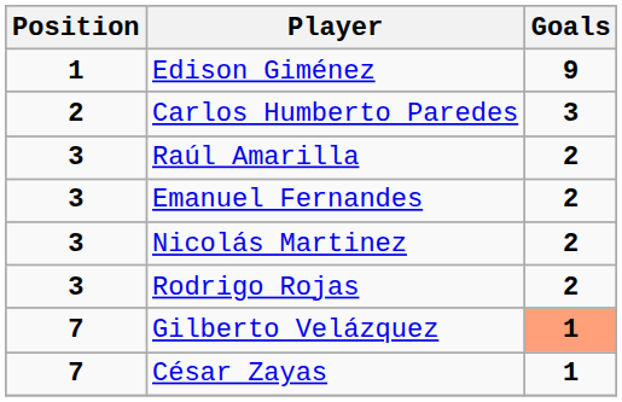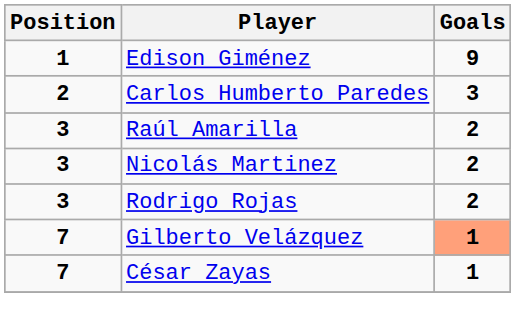- row: 3 | Emanuel Fernandes | 2
